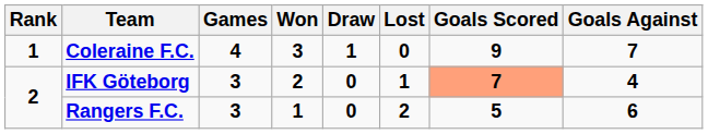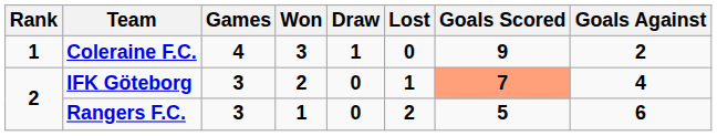Coleraine F.C. | Goals Against: 7 -> 2
